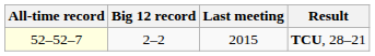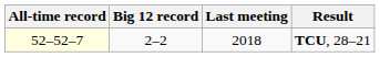TCU, 28–21 | Last meeting: 2015 -> 2018
